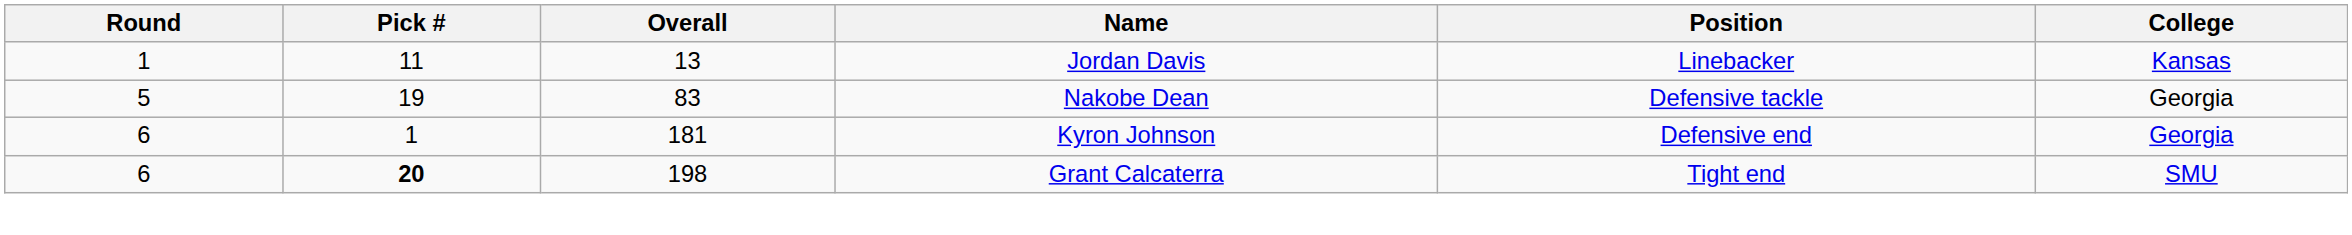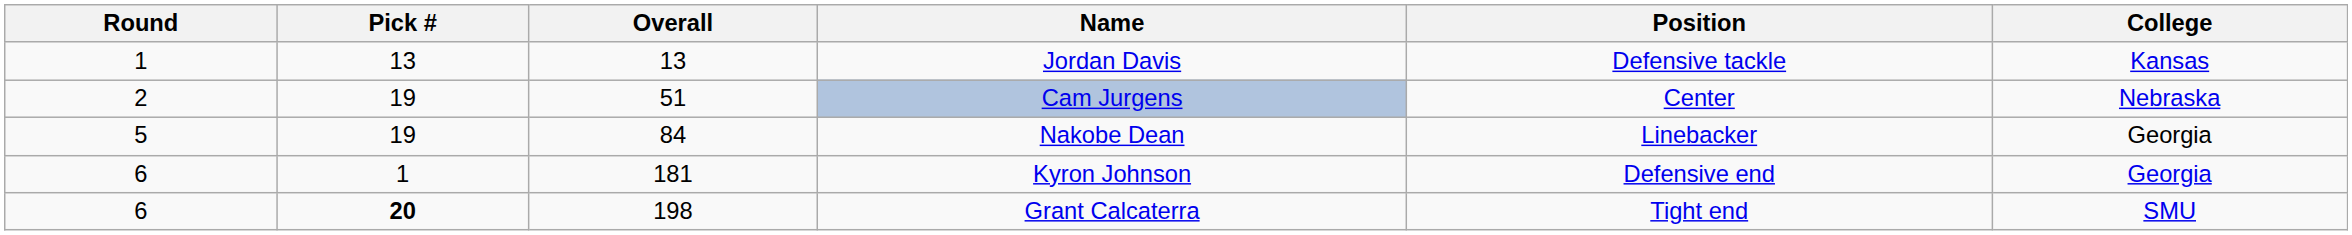Jordan Davis | Pick #: 11 -> 13
Jordan Davis | Position: Linebacker -> Defensive tackle
+ row: 2 | 19 | 51 | Cam Jurgens | Center | Nebraska
Nakobe Dean | Overall: 83 -> 84
Nakobe Dean | Position: Defensive tackle -> Linebacker
